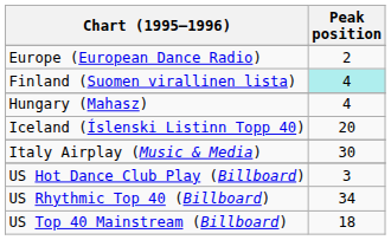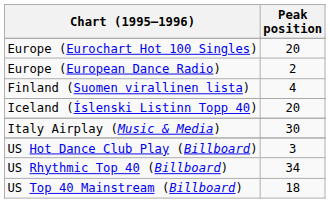+ row: Europe (Eurochart Hot 100 Singles) | 20
Finland (Suomen virallinen lista) | Peak position: paleturquoise background -> no background
- row: Hungary (Mahasz) | 4
